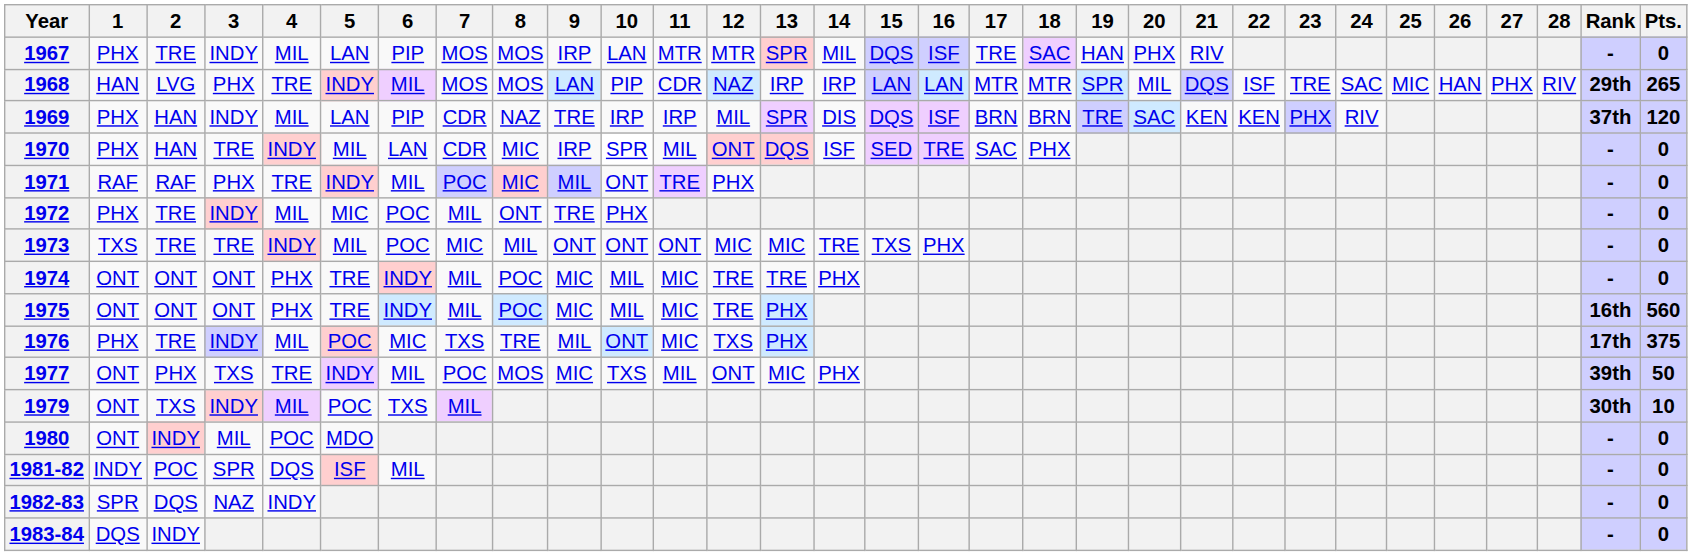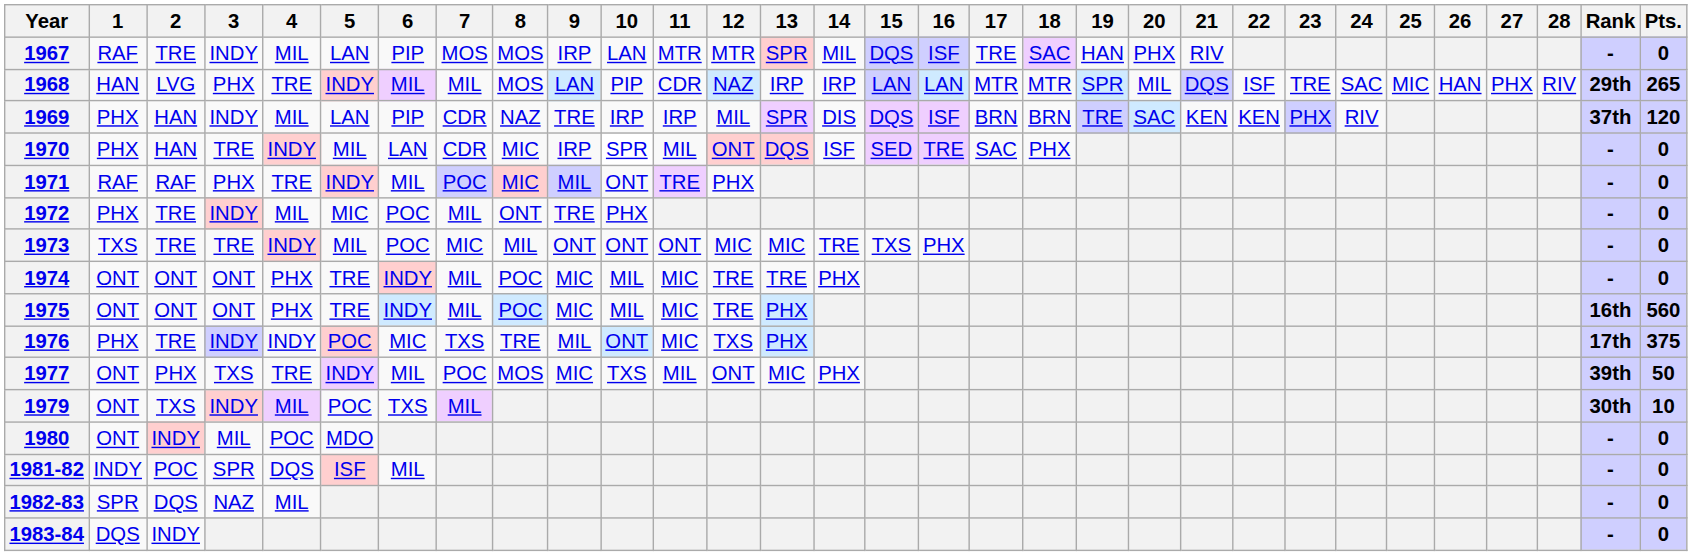1967 | 1: PHX -> RAF
1968 | 7: MOS -> MIL
1976 | 4: MIL -> INDY
1982-83 | 4: INDY -> MIL
